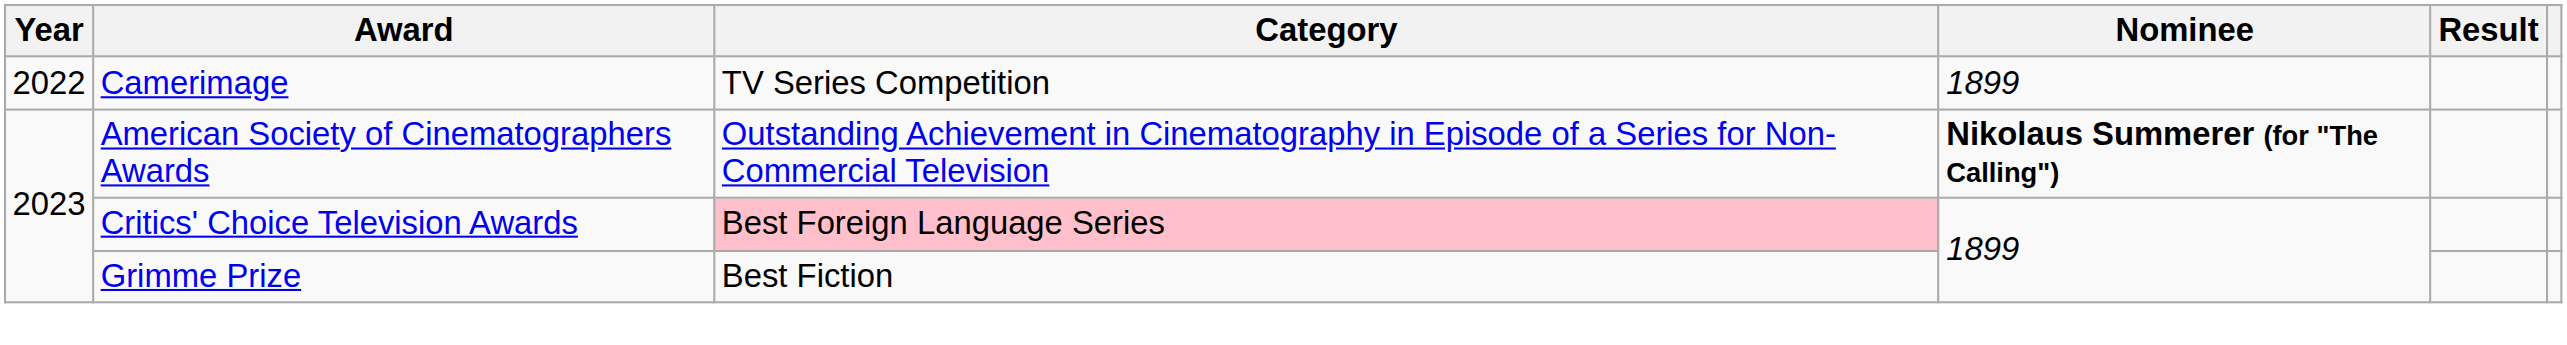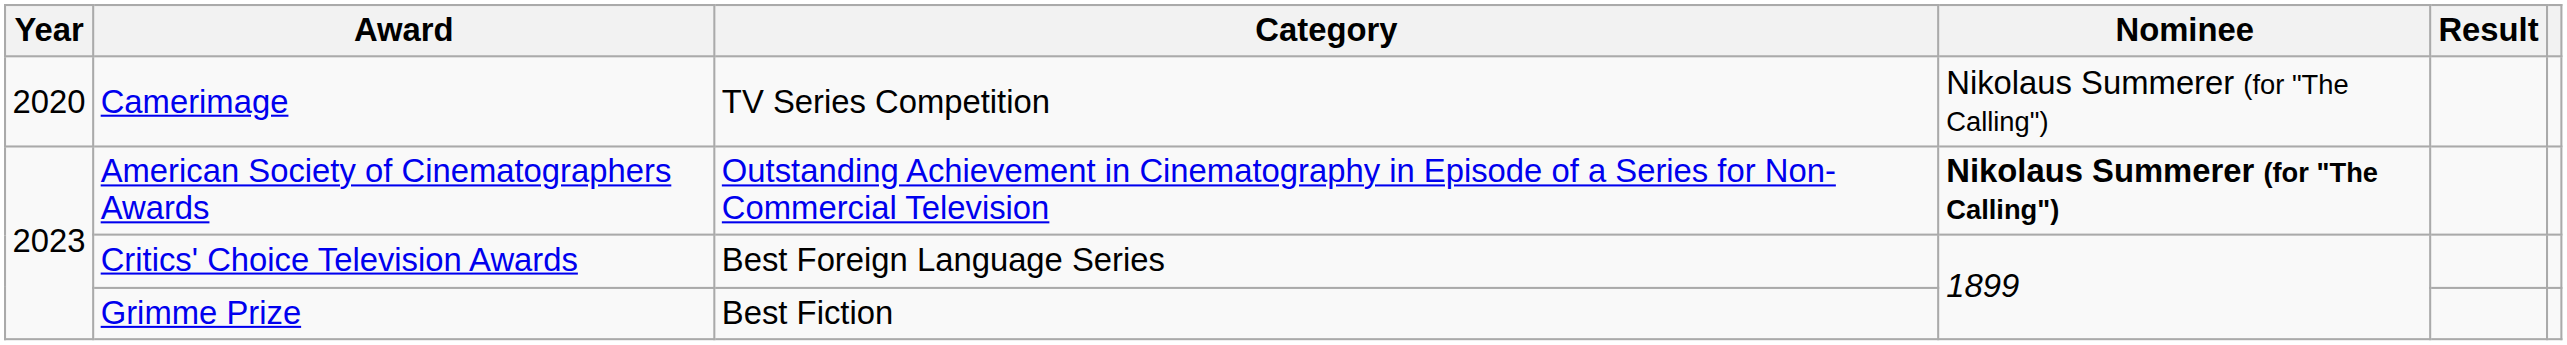Camerimage | Year: 2022 -> 2020
Camerimage | Nominee: 1899 -> Nikolaus Summerer (for "The Calling")
Critics' Choice Television Awards | Category: pink background -> no background
